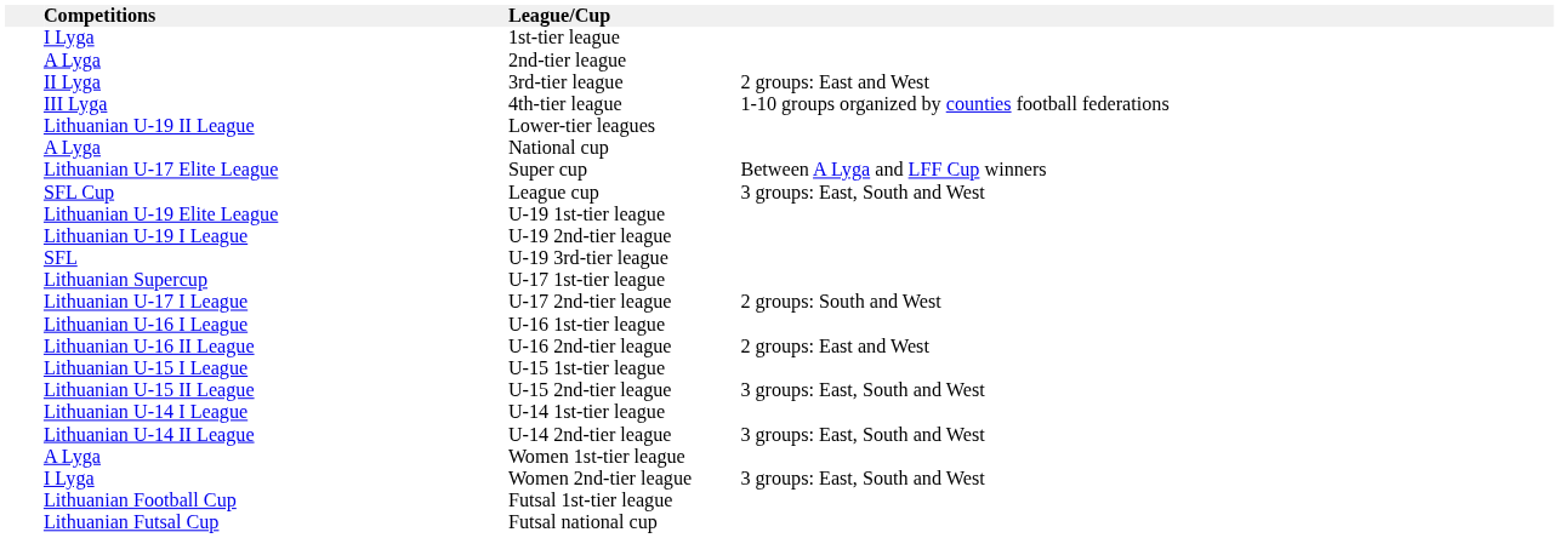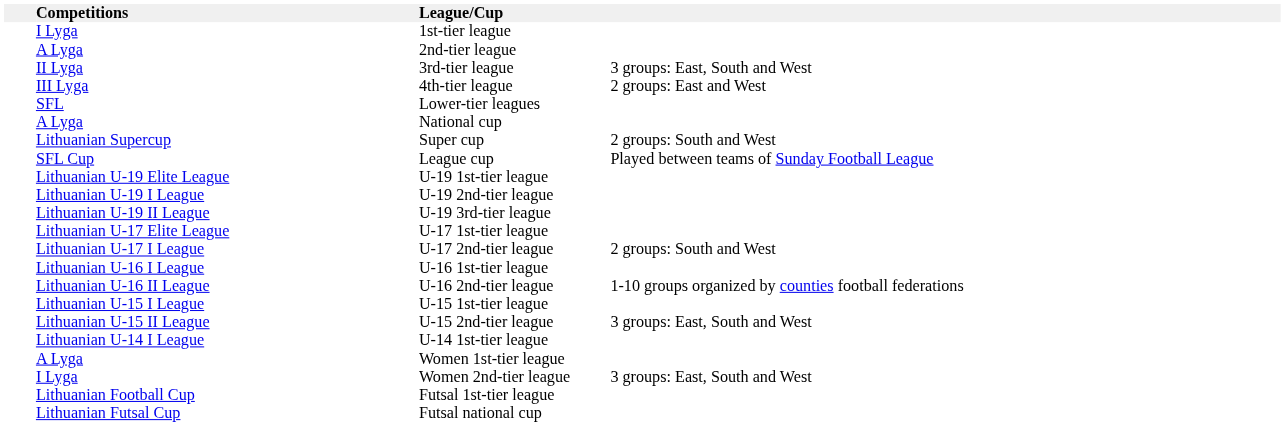3rd-tier league | column 4: 2 groups: East and West -> 3 groups: East, South and West
4th-tier league | column 4: 1-10 groups organized by counties football federations -> 2 groups: East and West
Lower-tier leagues | Competitions: Lithuanian U-19 II League -> SFL
Super cup | Competitions: Lithuanian U-17 Elite League -> Lithuanian Supercup
Super cup | column 4: Between A Lyga and LFF Cup winners -> 2 groups: South and West
League cup | column 4: 3 groups: East, South and West -> Played between teams of Sunday Football League
U-19 3rd-tier league | Competitions: SFL -> Lithuanian U-19 II League
U-17 1st-tier league | Competitions: Lithuanian Supercup -> Lithuanian U-17 Elite League
U-16 2nd-tier league | column 4: 2 groups: East and West -> 1-10 groups organized by counties football federations
- row: Lithuanian U-14 II League | U-14 2nd-tier league | 3 groups: East, South and West
